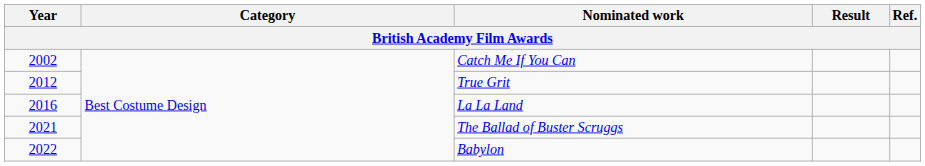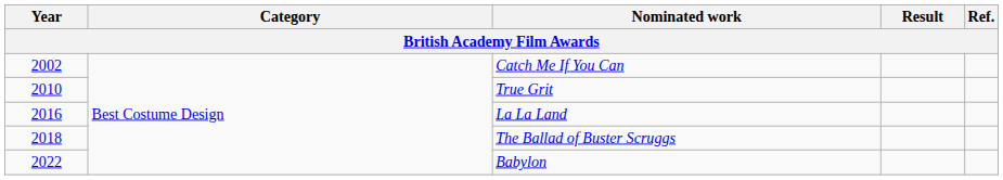True Grit | Year: 2012 -> 2010
The Ballad of Buster Scruggs | Year: 2021 -> 2018
